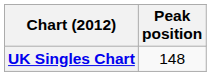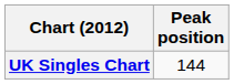UK Singles Chart | Peak position: 148 -> 144
